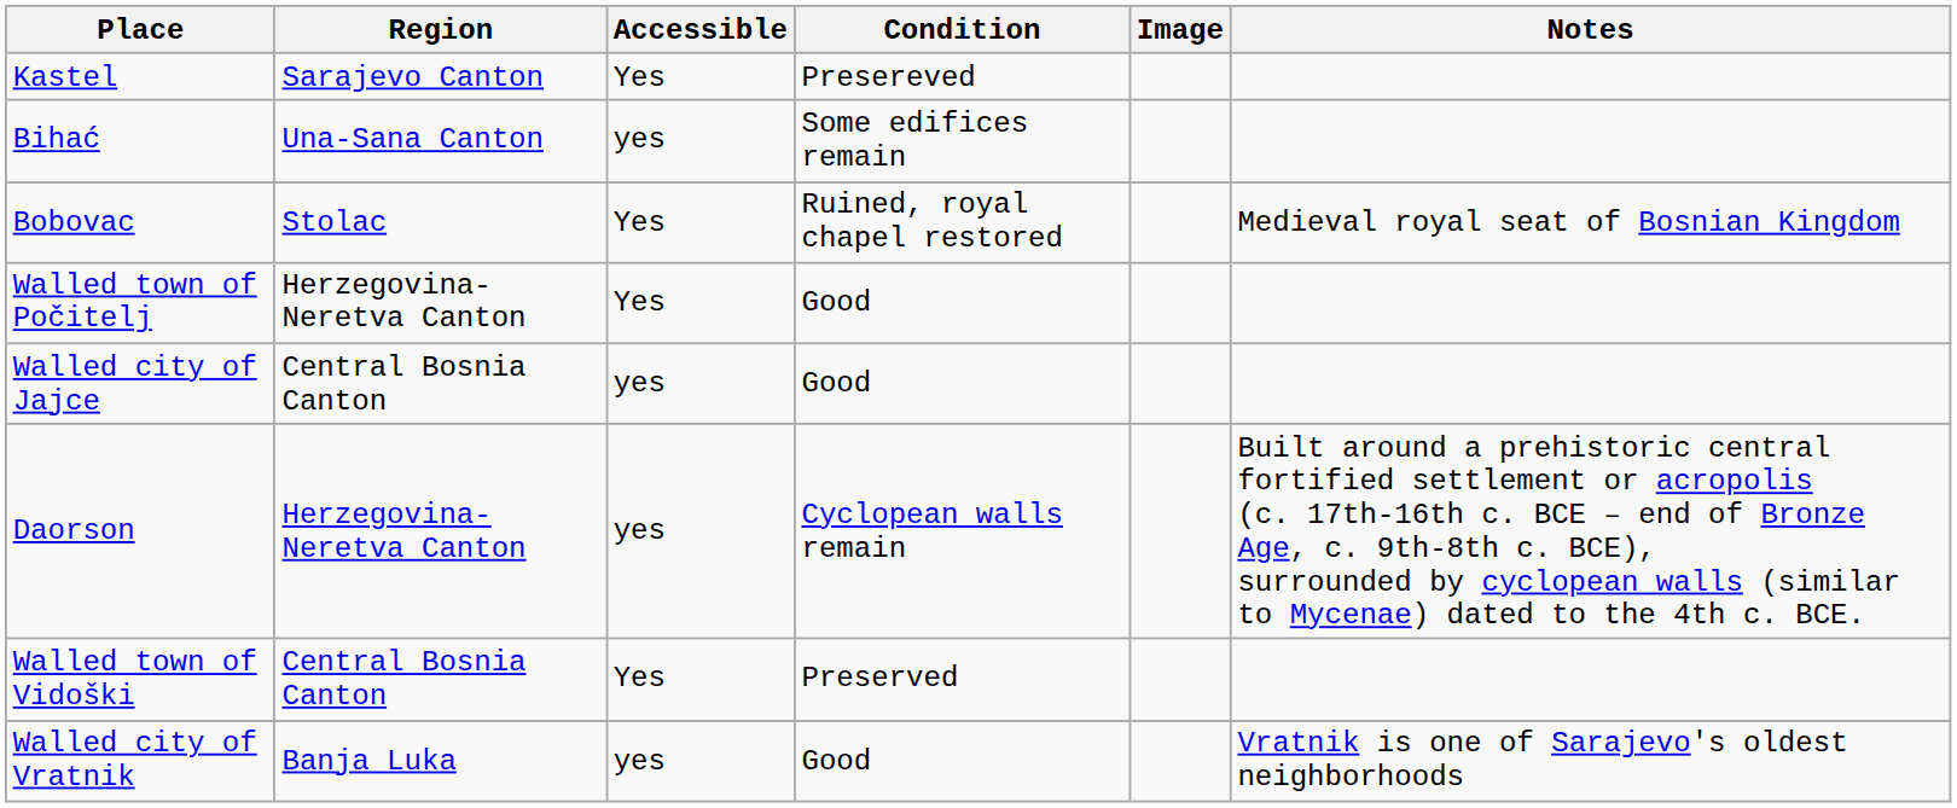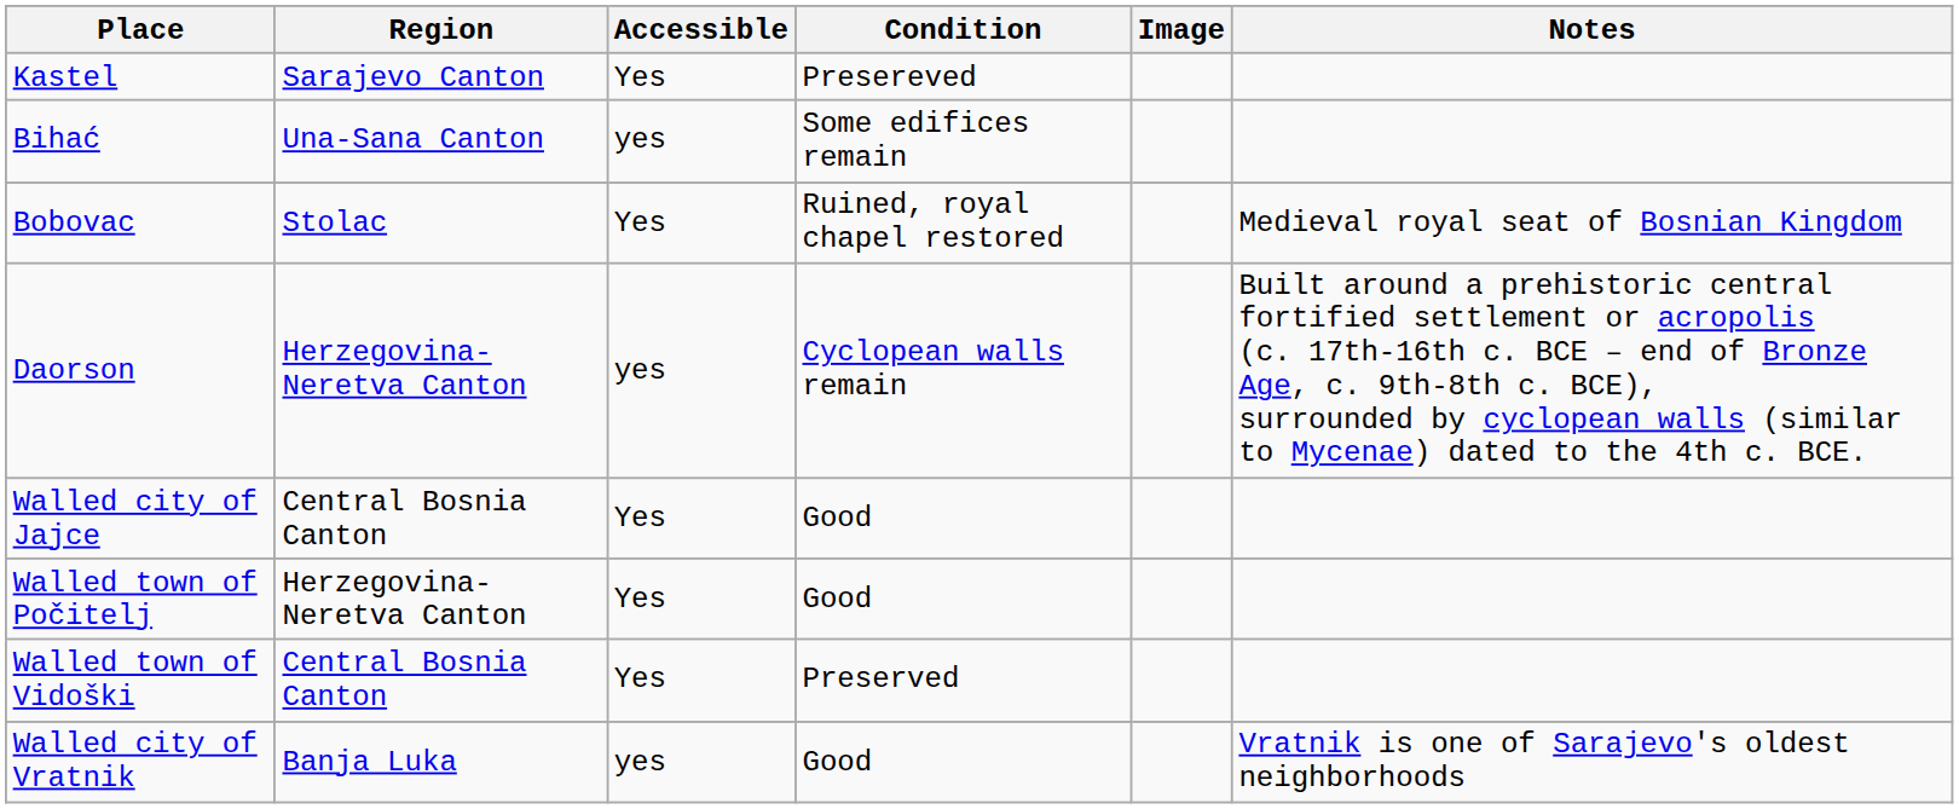rows swapped: Daorson <-> Walled town of Počitelj
Walled city of Jajce | Accessible: yes -> Yes
